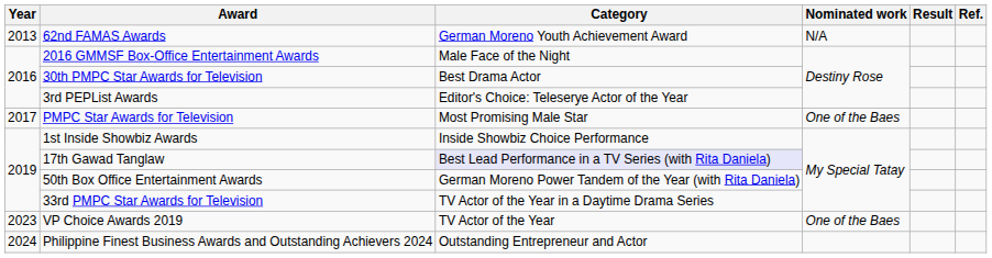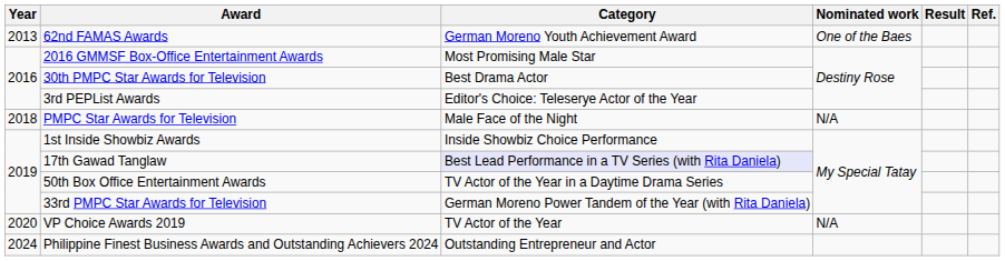62nd FAMAS Awards | Nominated work: N/A -> One of the Baes
2016 GMMSF Box-Office Entertainment Awards | Category: Male Face of the Night -> Most Promising Male Star
PMPC Star Awards for Television | Year: 2017 -> 2018
PMPC Star Awards for Television | Category: Most Promising Male Star -> Male Face of the Night
PMPC Star Awards for Television | Nominated work: One of the Baes -> N/A
50th Box Office Entertainment Awards | Category: German Moreno Power Tandem of the Year (with Rita Daniela) -> TV Actor of the Year in a Daytime Drama Series
33rd PMPC Star Awards for Television | Category: TV Actor of the Year in a Daytime Drama Series -> German Moreno Power Tandem of the Year (with Rita Daniela)
VP Choice Awards 2019 | Year: 2023 -> 2020
VP Choice Awards 2019 | Nominated work: One of the Baes -> N/A
